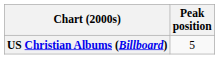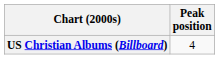US Christian Albums (Billboard) | Peak position: 5 -> 4
